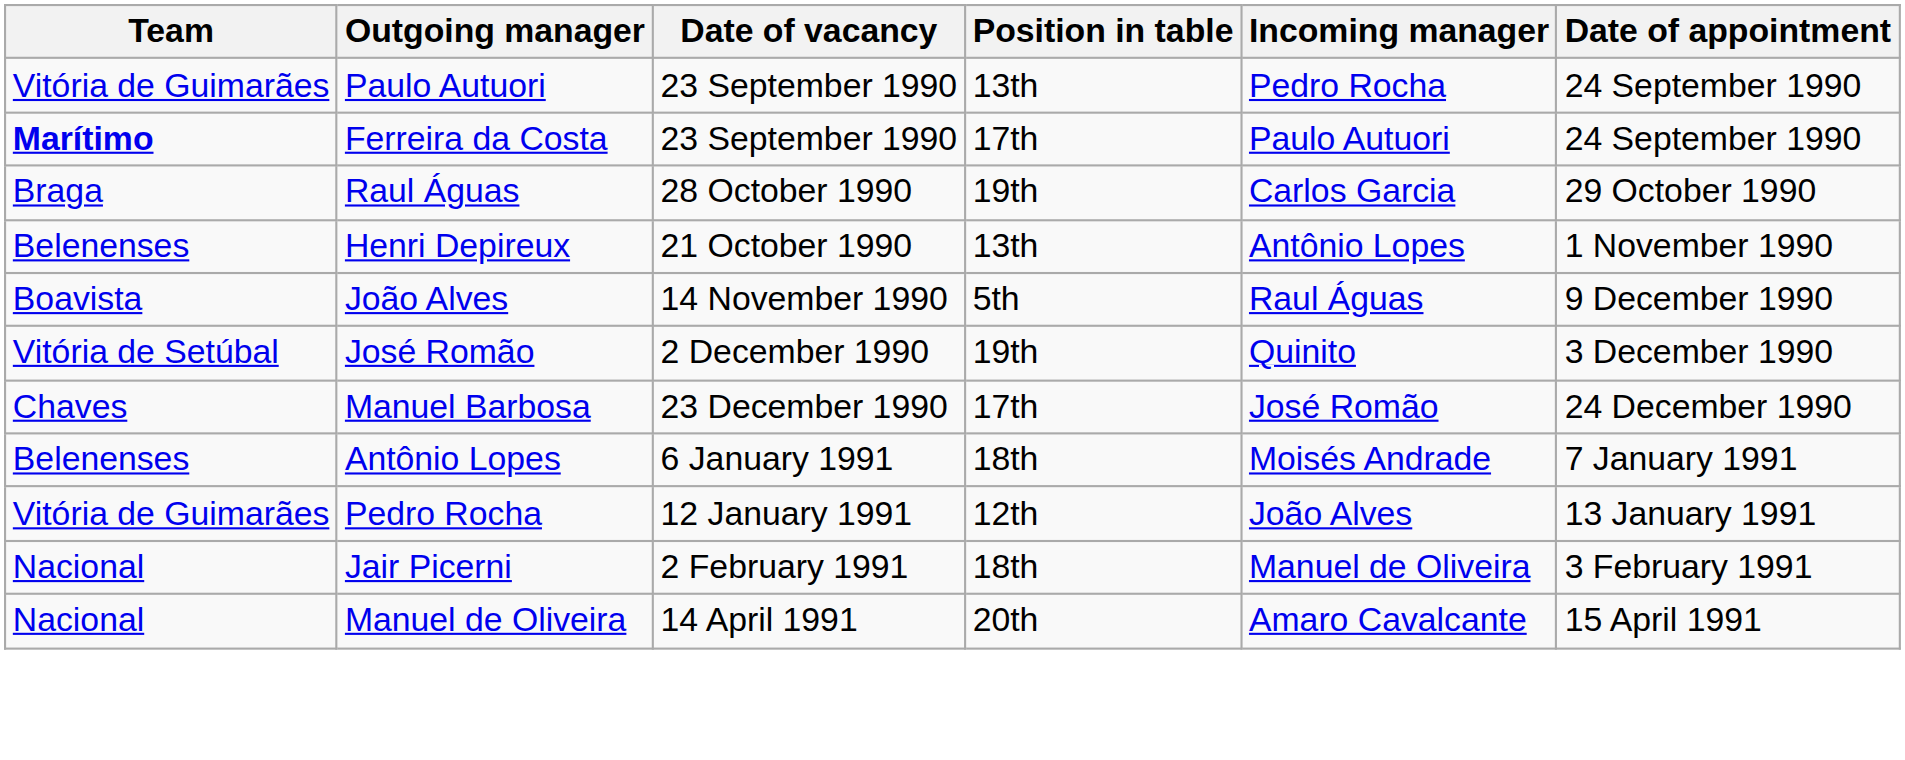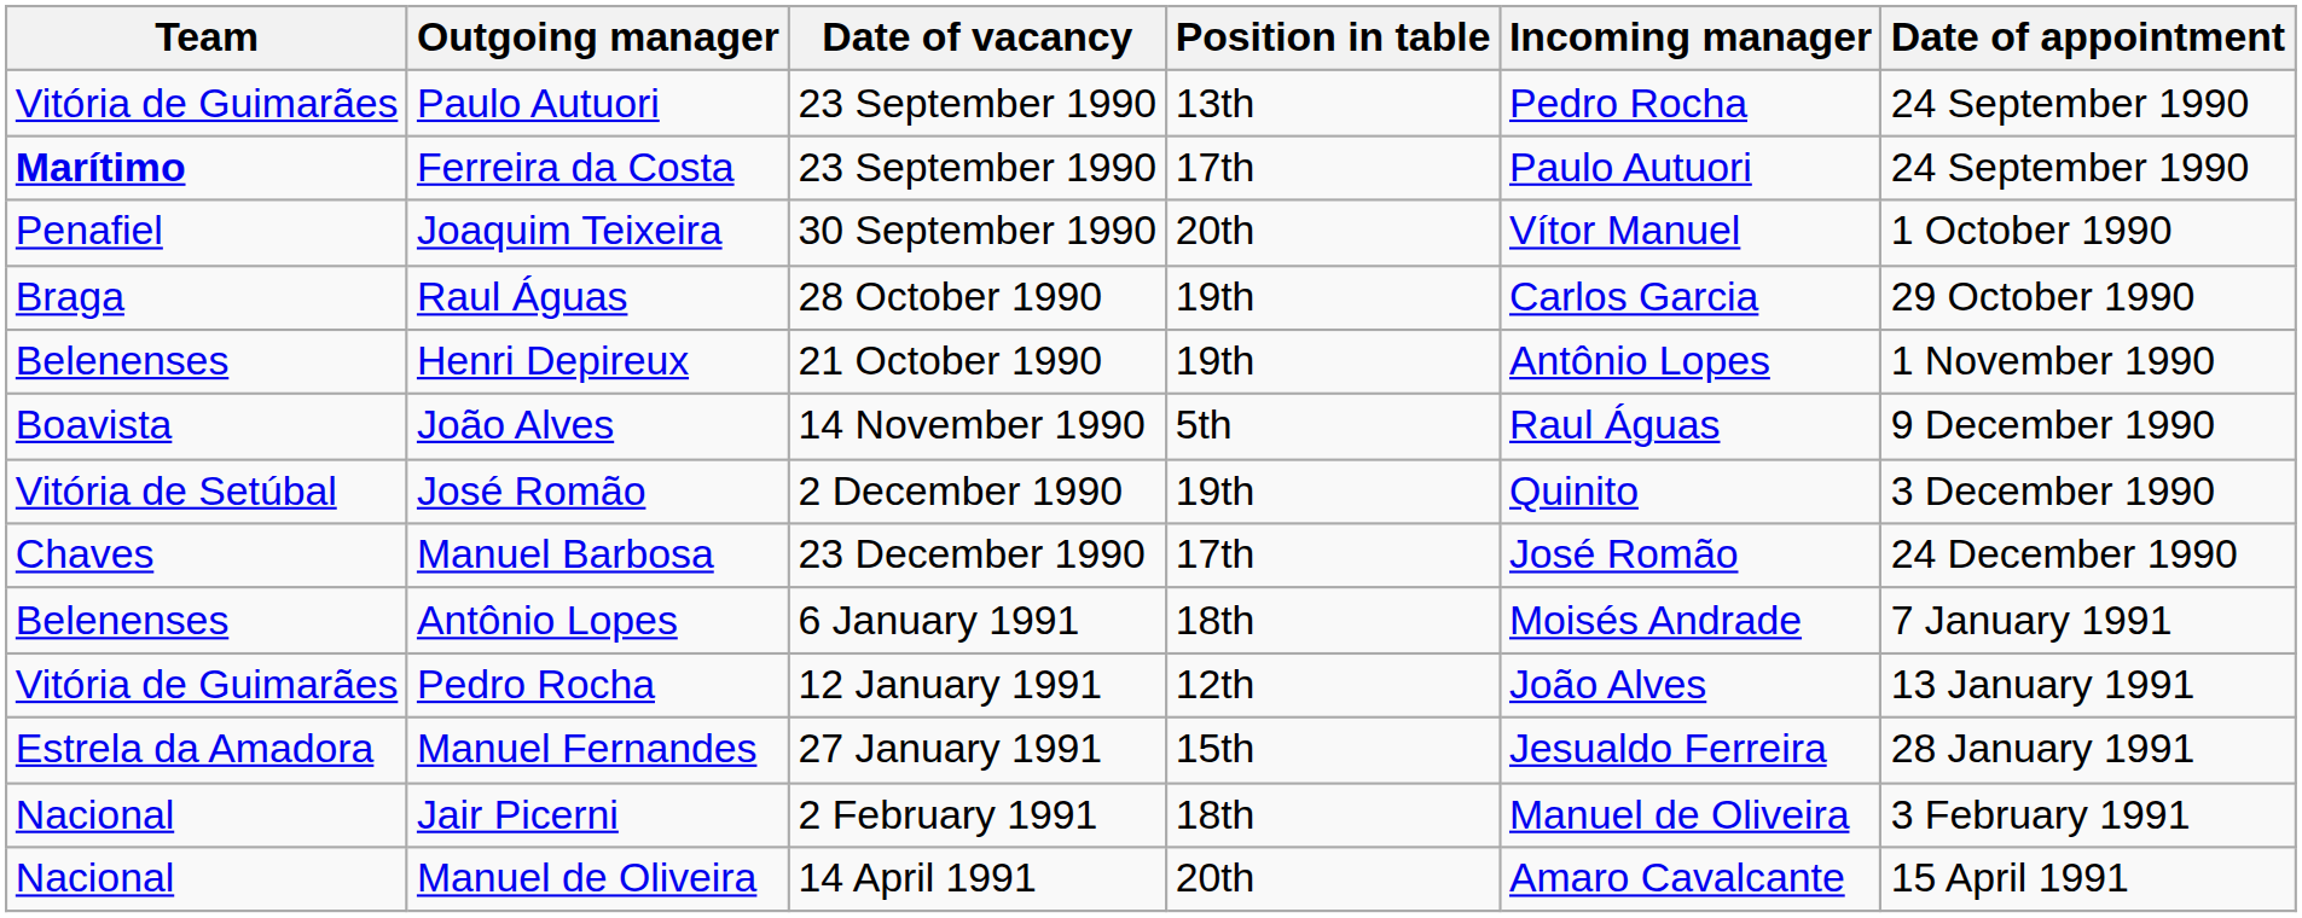+ row: Penafiel | Joaquim Teixeira | 30 September 1990 | 20th | Vítor Manuel | 1 October 1990
Henri Depireux | Position in table: 13th -> 19th
+ row: Estrela da Amadora | Manuel Fernandes | 27 January 1991 | 15th | Jesualdo Ferreira | 28 January 1991
